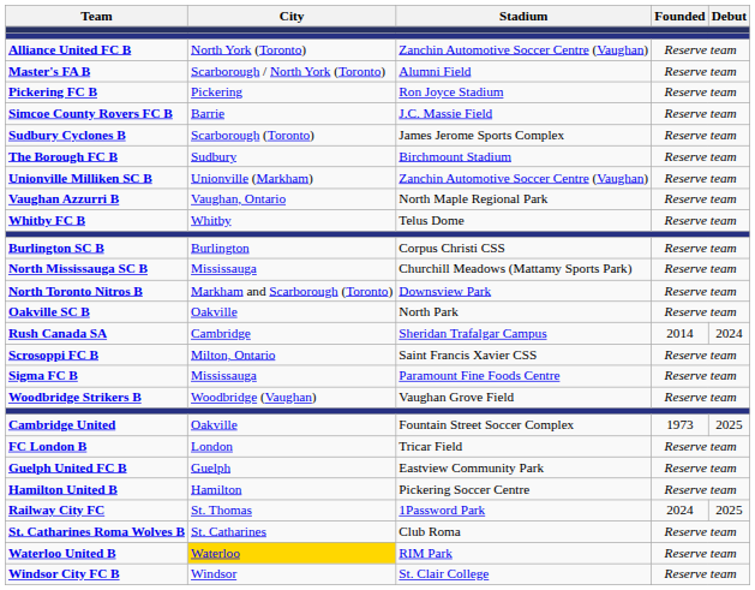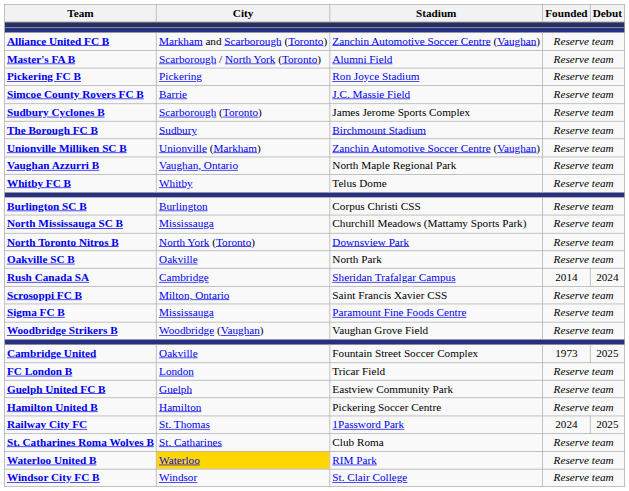Alliance United FC B | City: North York (Toronto) -> Markham and Scarborough (Toronto)
North Toronto Nitros B | City: Markham and Scarborough (Toronto) -> North York (Toronto)
